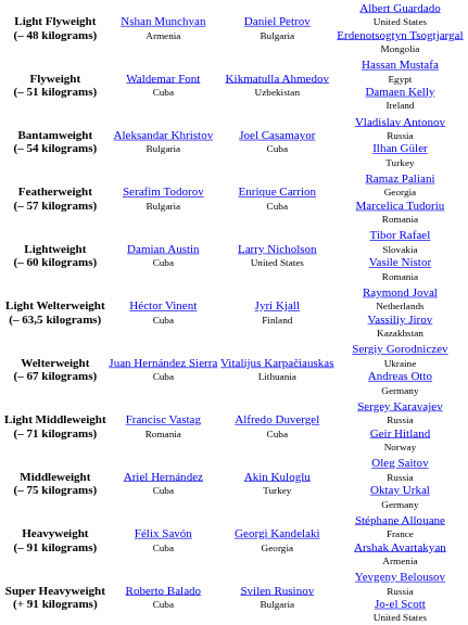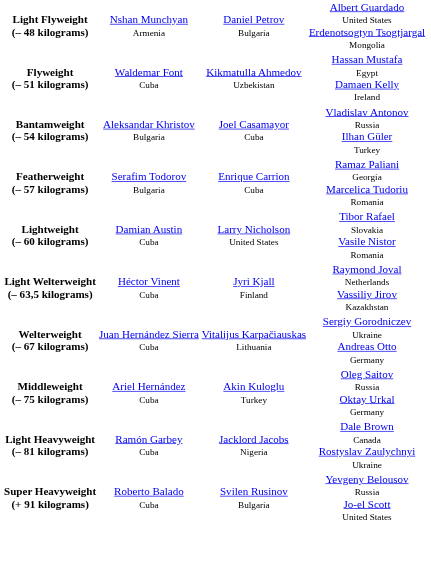- row: Light Middleweight (– 71 kilograms) | Francisc Vastag Romania | Alfredo Duvergel Cuba | Sergey Karavajev Russia Geir Hitland Norway
+ row: Light Heavyweight (– 81 kilograms) | Ramón Garbey Cuba | Jacklord Jacobs Nigeria | Dale Brown Canada Rostyslav Zaulychnyi Ukraine
- row: Heavyweight (– 91 kilograms) | Félix Savón Cuba | Georgi Kandelaki Georgia | Stéphane Allouane France Arshak Avartakyan Armenia
